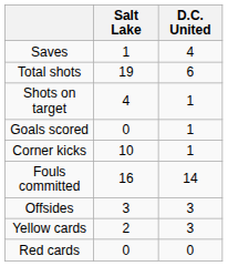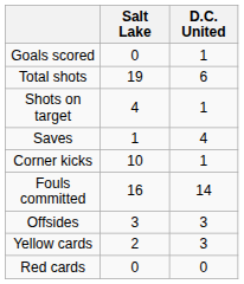rows swapped: Goals scored <-> Saves
